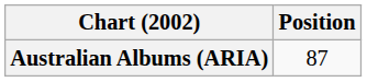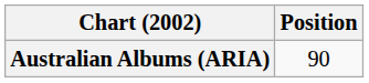Australian Albums (ARIA) | Position: 87 -> 90
